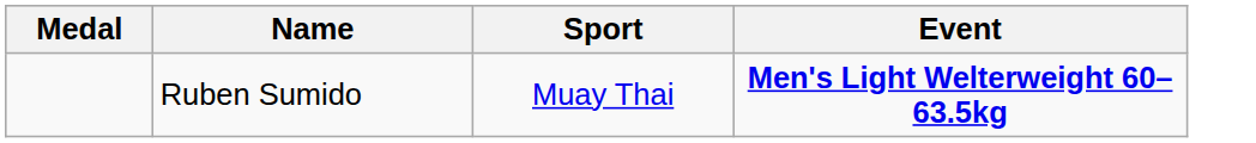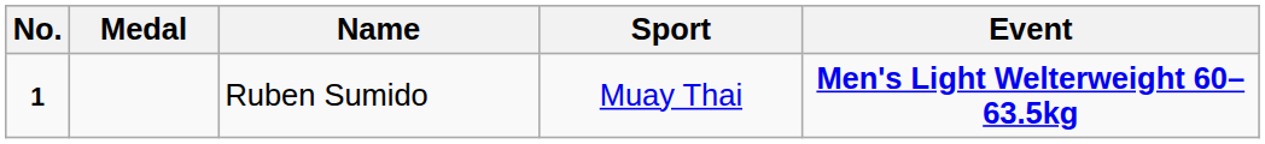+ column: No. | 1
